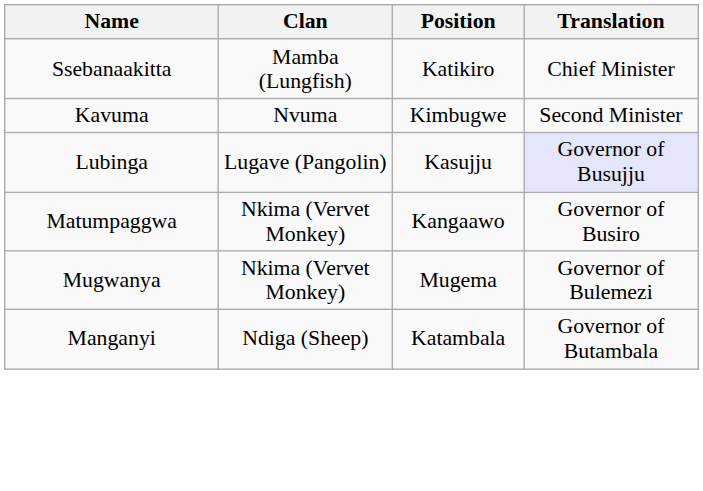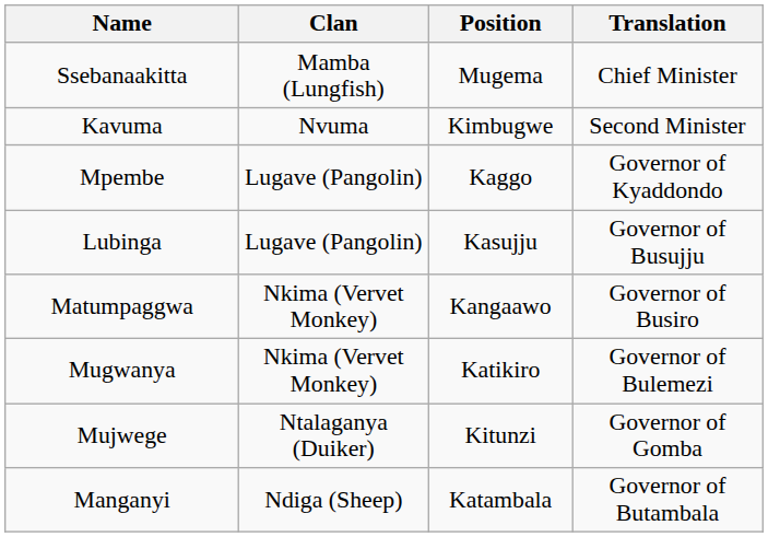Ssebanaakitta | Position: Katikiro -> Mugema
+ row: Mpembe | Lugave (Pangolin) | Kaggo | Governor of Kyaddondo
Lubinga | Translation: lavender background -> no background
Mugwanya | Position: Mugema -> Katikiro
+ row: Mujwege | Ntalaganya (Duiker) | Kitunzi | Governor of Gomba
